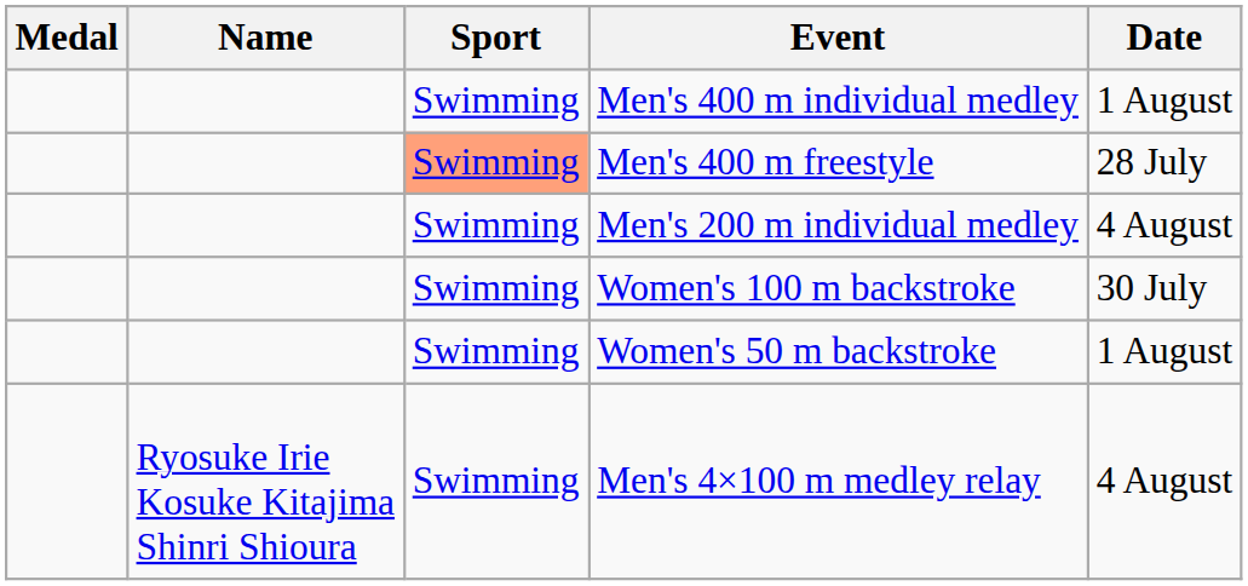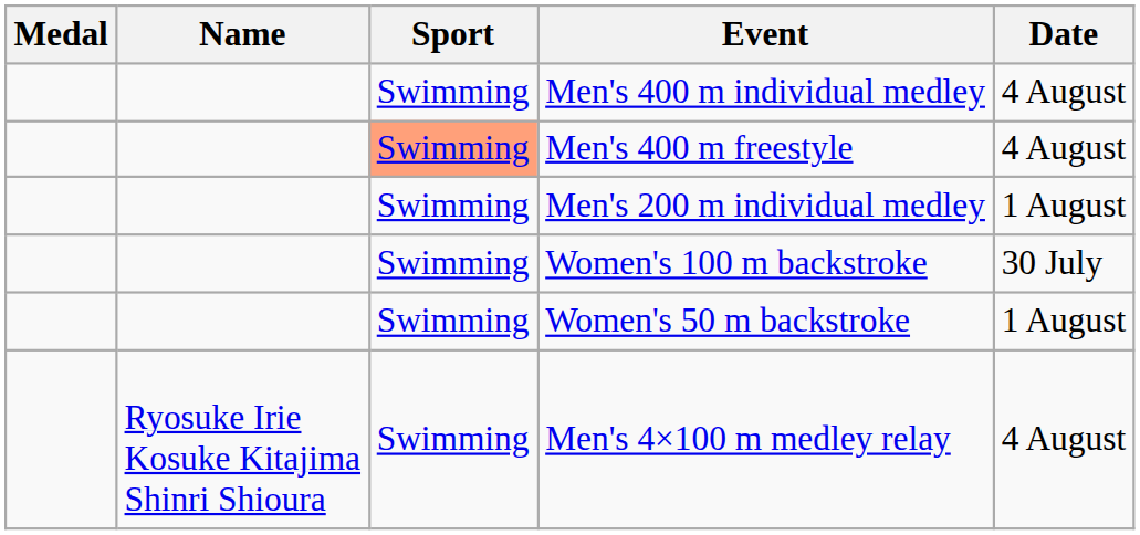Men's 400 m individual medley | Date: 1 August -> 4 August
Men's 400 m freestyle | Date: 28 July -> 4 August
Men's 200 m individual medley | Date: 4 August -> 1 August
